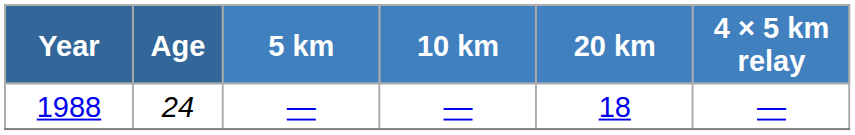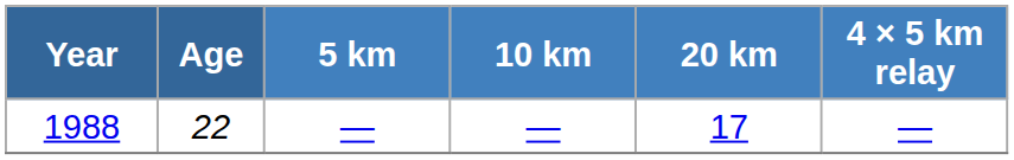1988 | Age: 24 -> 22
1988 | 20 km: 18 -> 17
